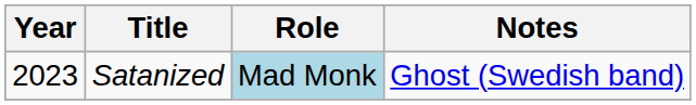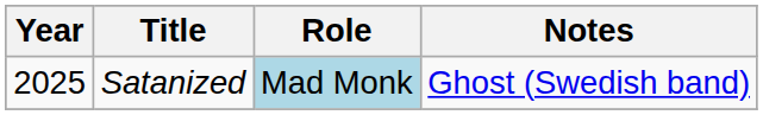Satanized | Year: 2023 -> 2025
